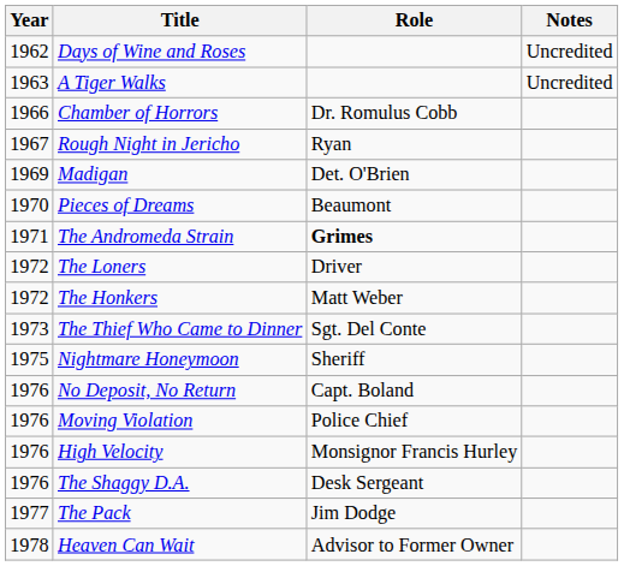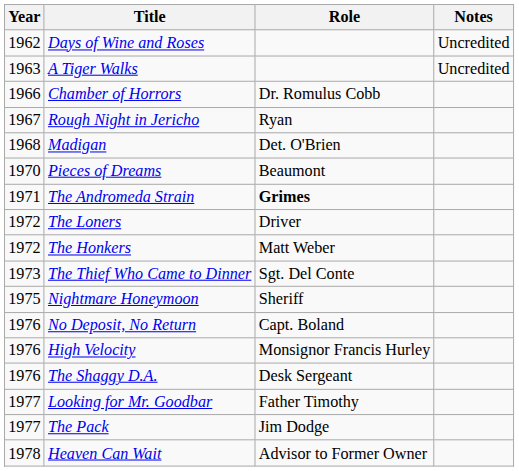Madigan | Year: 1969 -> 1968
- row: 1976 | Moving Violation | Police Chief
+ row: 1977 | Looking for Mr. Goodbar | Father Timothy
